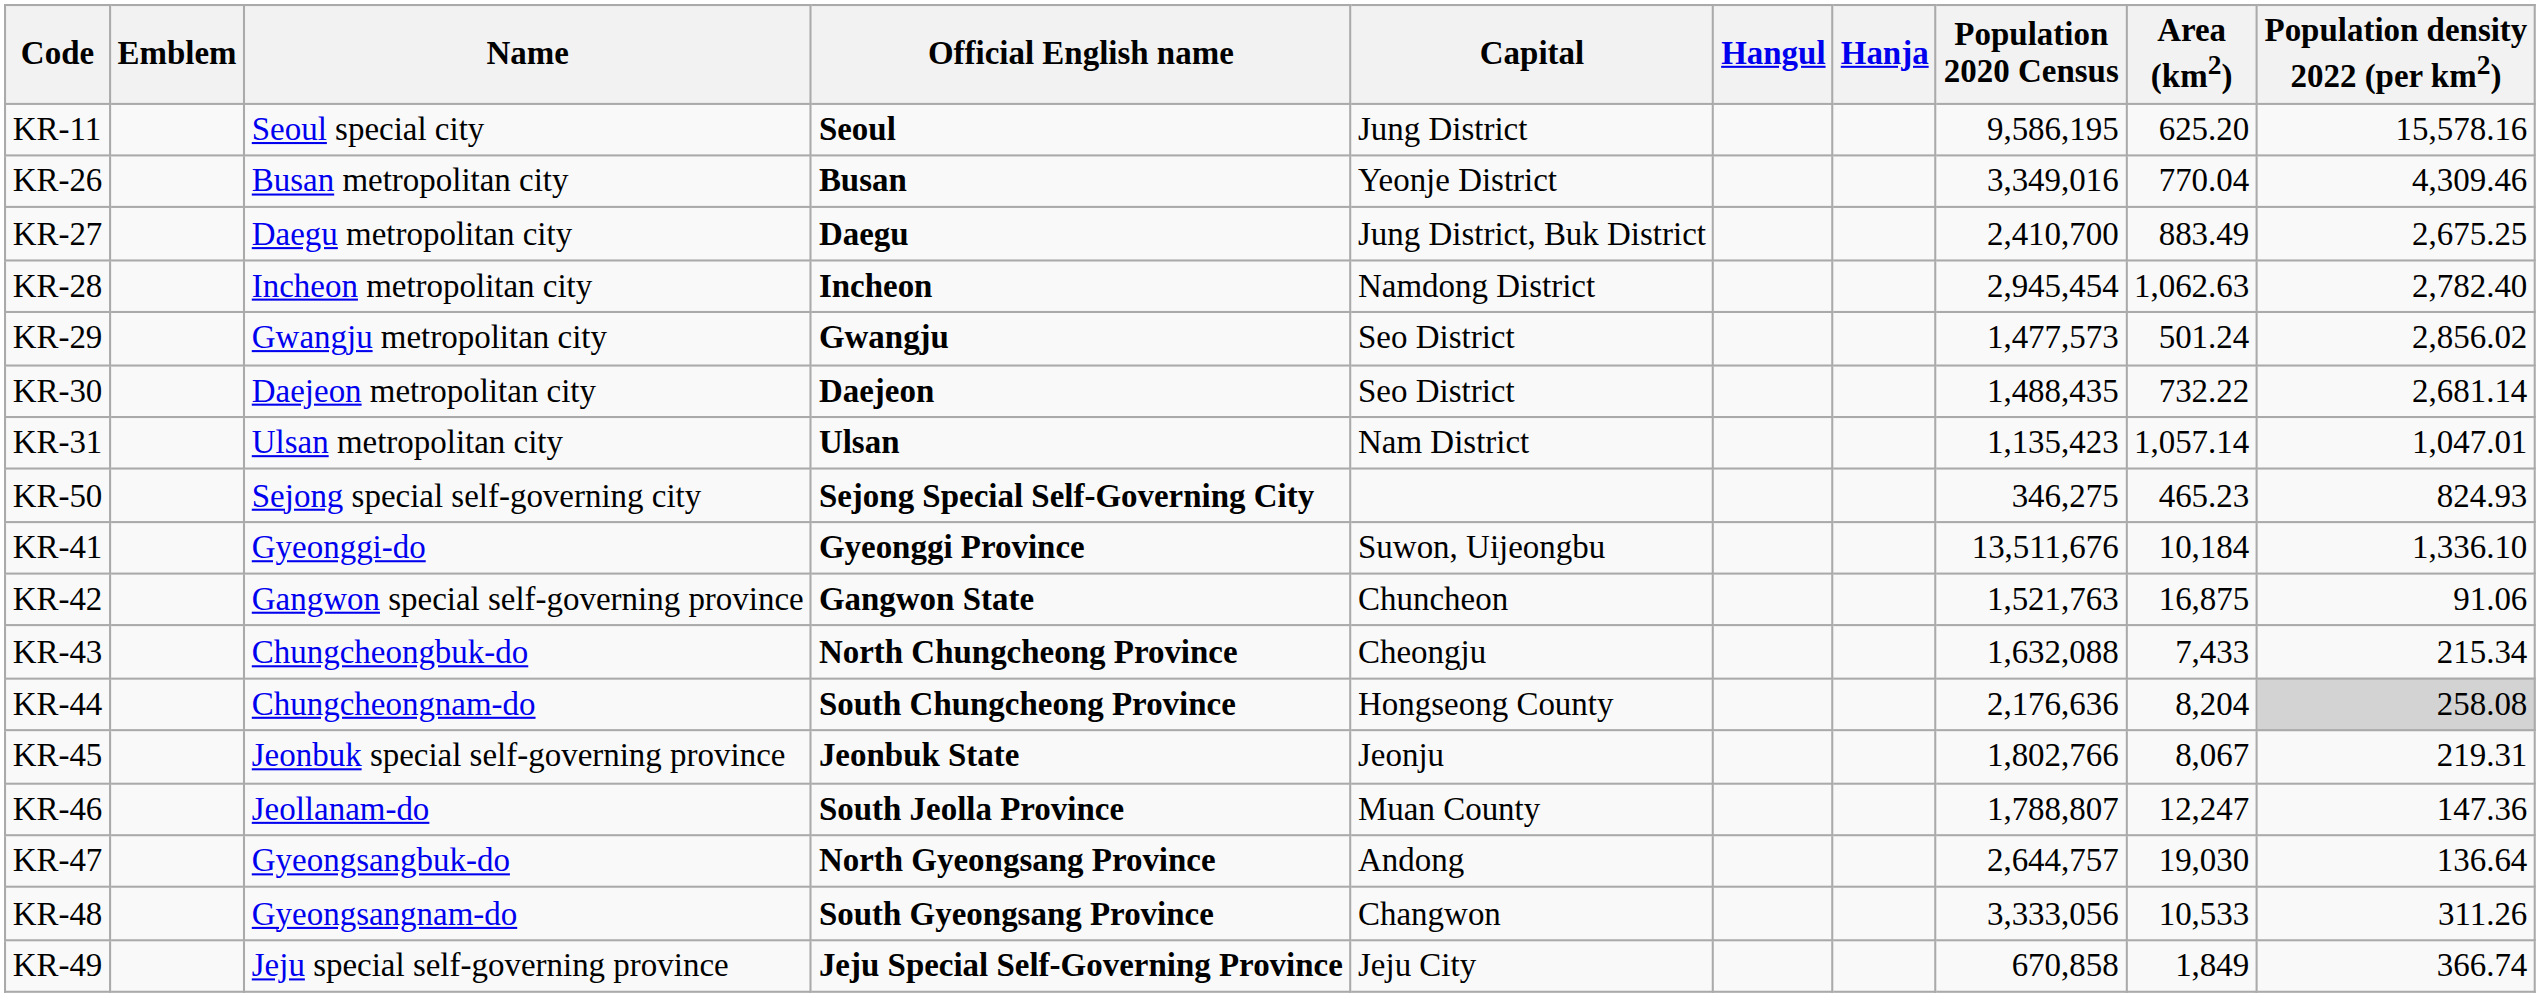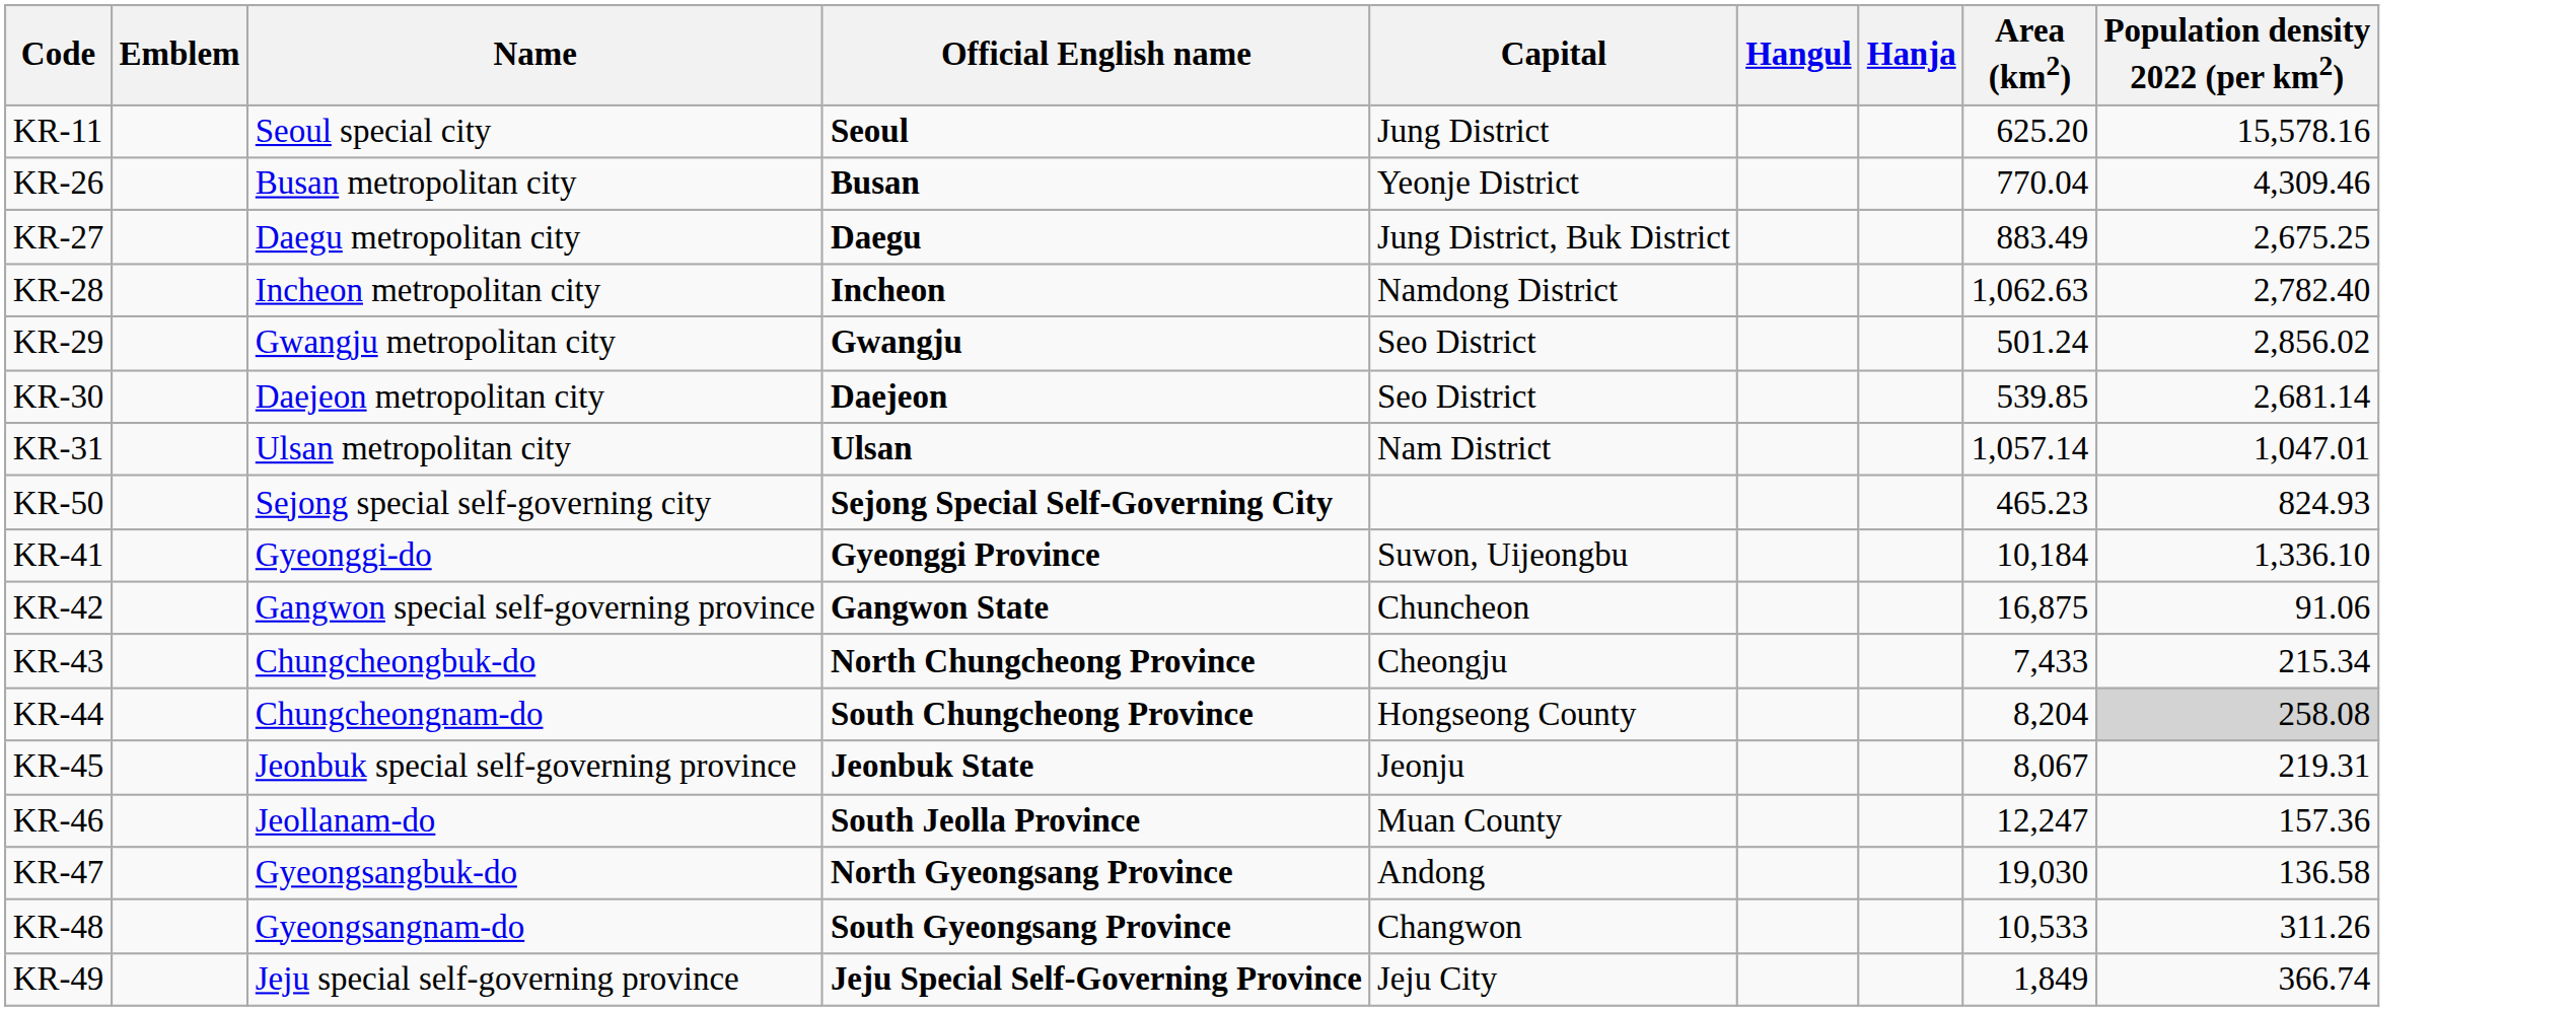- column: Population 2020 Census | 9,586,195 | 3,349,016 | 2,410,700 | 2,945,454 | 1,477,573 | 1,488,435 | 1,135,423 | 346,275 | 13,511,676 | 1,521,763 | 1,632,088 | 2,176,636 | 1,802,766 | 1,788,807 | 2,644,757 | 3,333,056 | 670,858
KR-30 | Area (km2): 732.22 -> 539.85
KR-46 | Population density 2022 (per km2): 147.36 -> 157.36
KR-47 | Population density 2022 (per km2): 136.64 -> 136.58
